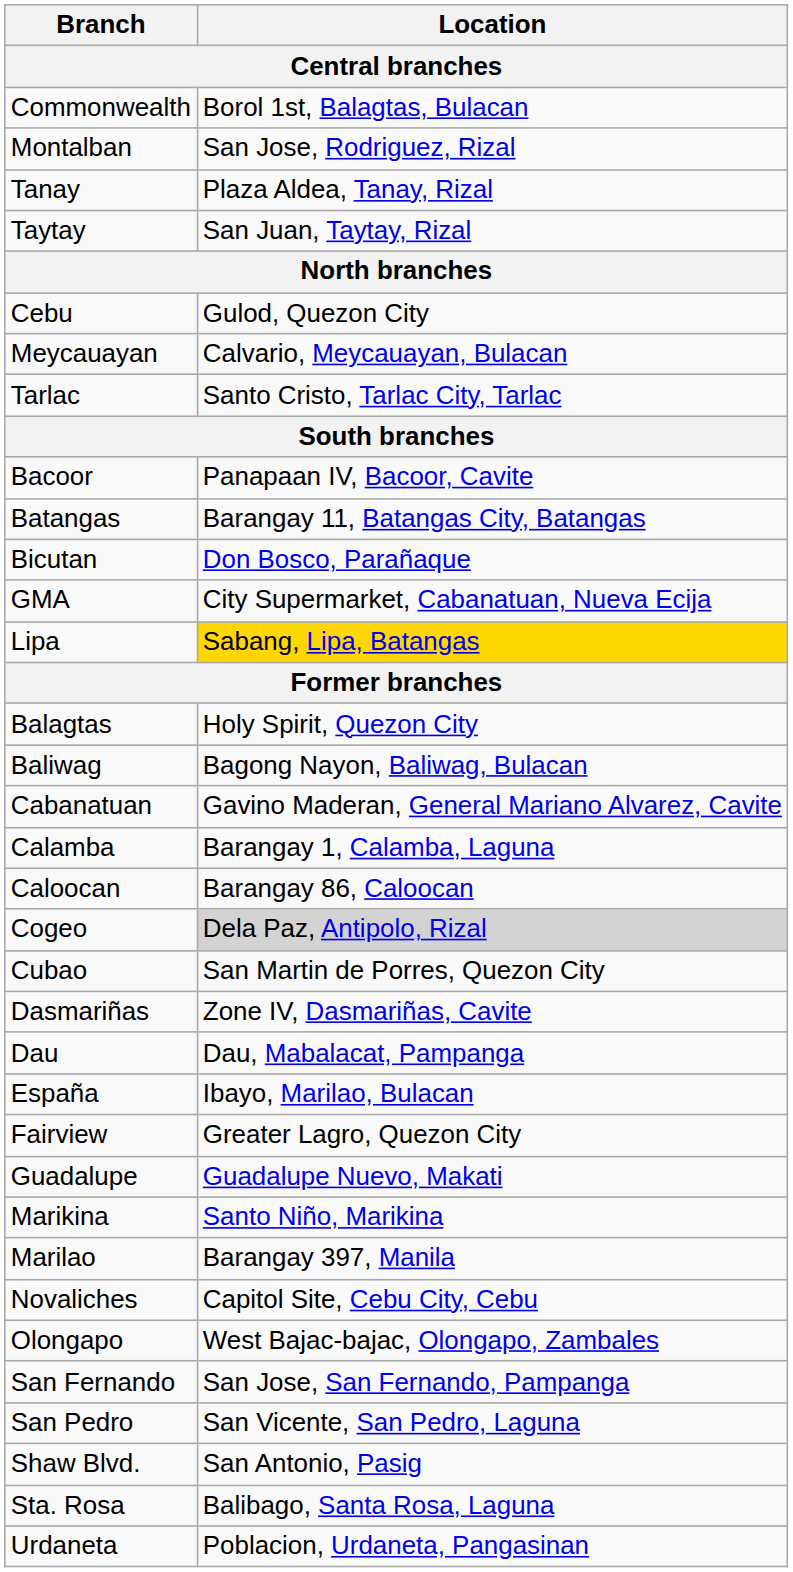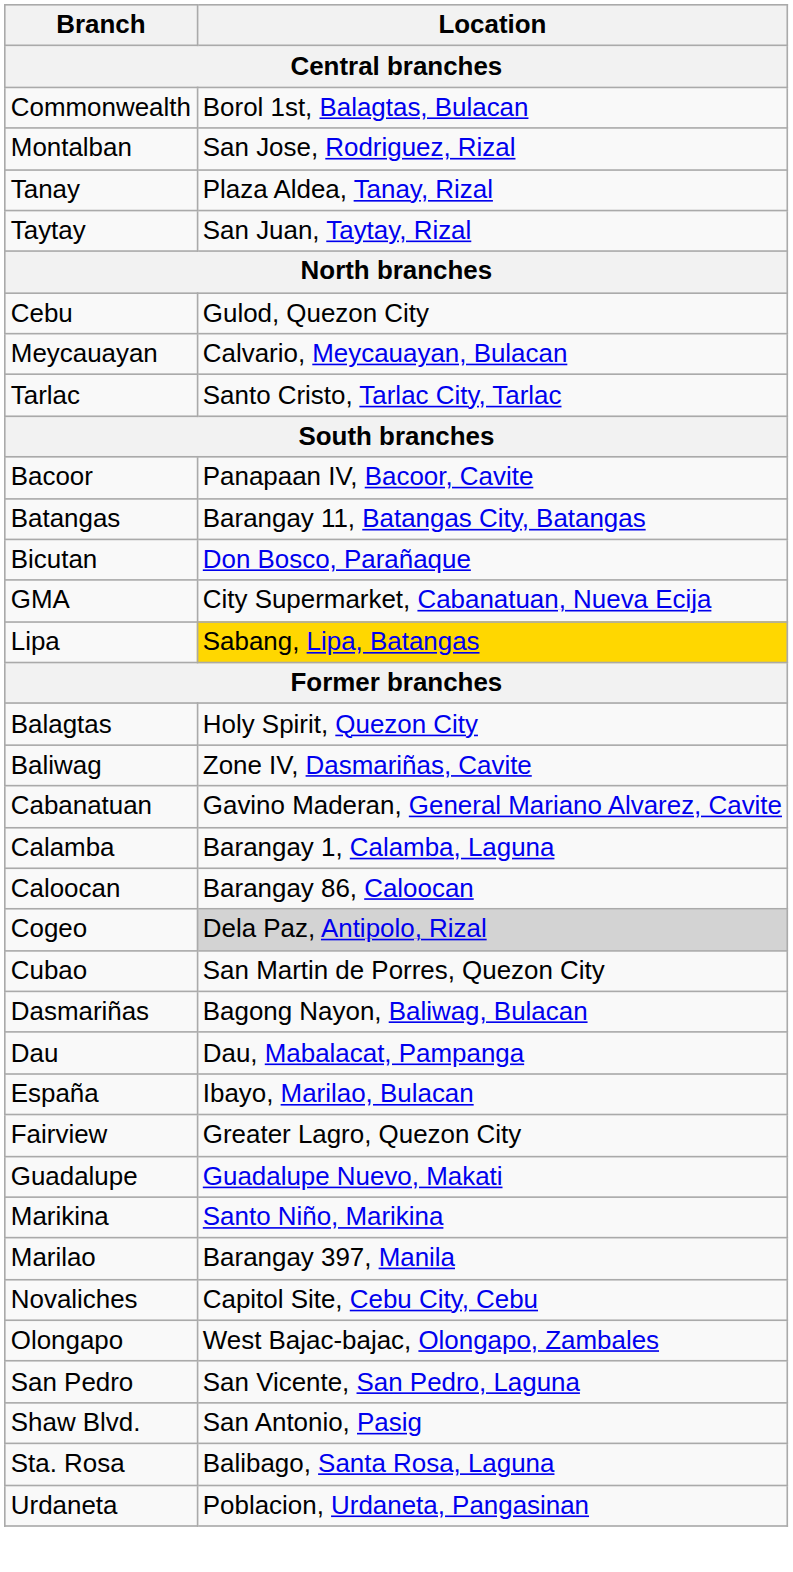Baliwag | Location: Bagong Nayon, Baliwag, Bulacan -> Zone IV, Dasmariñas, Cavite
Dasmariñas | Location: Zone IV, Dasmariñas, Cavite -> Bagong Nayon, Baliwag, Bulacan
- row: San Fernando | San Jose, San Fernando, Pampanga
